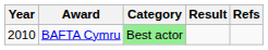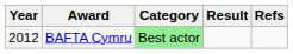BAFTA Cymru | Year: 2010 -> 2012
